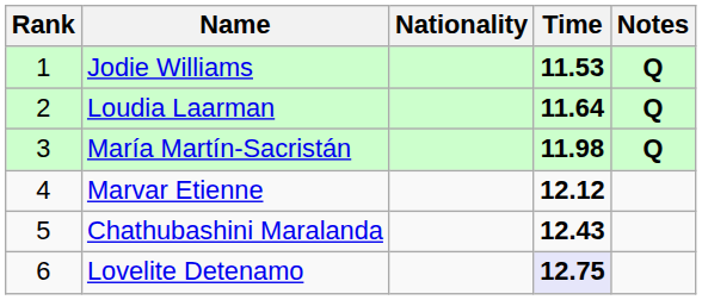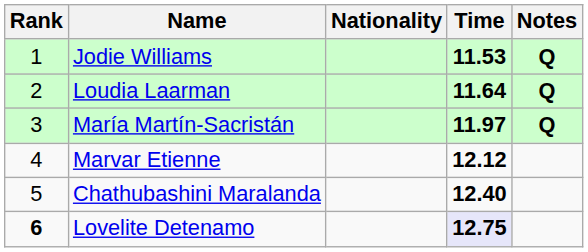María Martín-Sacristán | Time: 11.98 -> 11.97
Chathubashini Maralanda | Time: 12.43 -> 12.40
Lovelite Detenamo | Rank: normal -> bold
